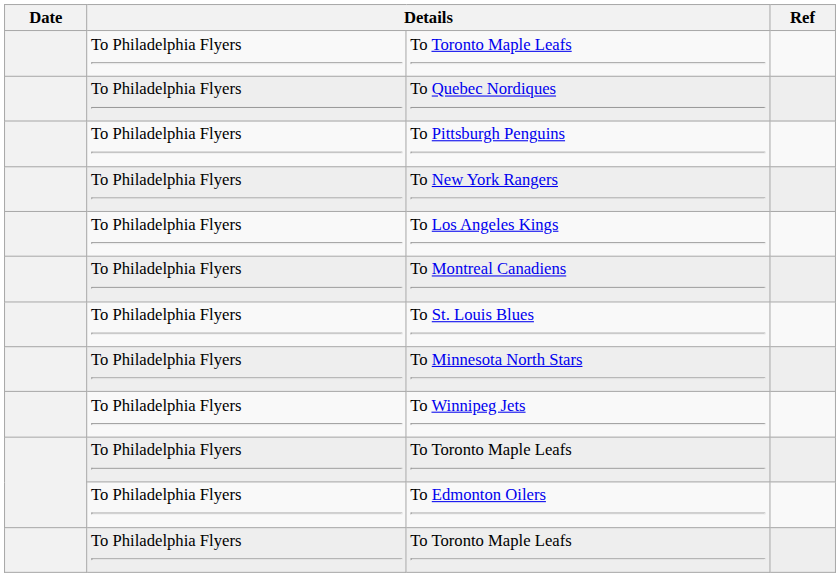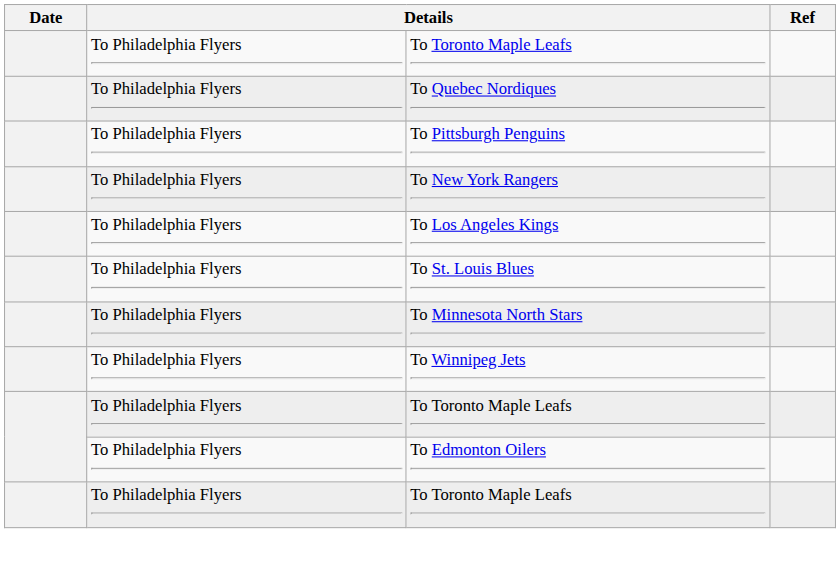- row: To Philadelphia Flyers | To Montreal Canadiens
